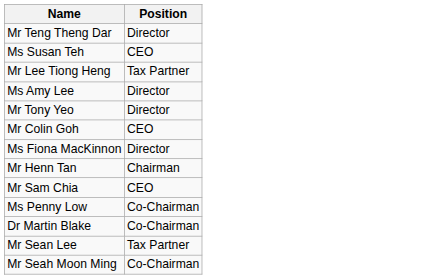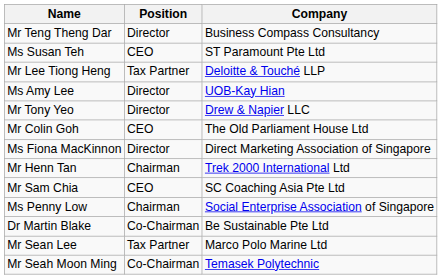+ column: Company | Business Compass Consultancy | ST Paramount Pte Ltd | Deloitte & Touché LLP | UOB-Kay Hian | Drew & Napier LLC | The Old Parliament House Ltd | Direct Marketing Association of Singapore | Trek 2000 International Ltd | SC Coaching Asia Pte Ltd | Social Enterprise Association of Singapore | Be Sustainable Pte Ltd | Marco Polo Marine Ltd | Temasek Polytechnic
Ms Penny Low | Position: Co-Chairman -> Chairman
